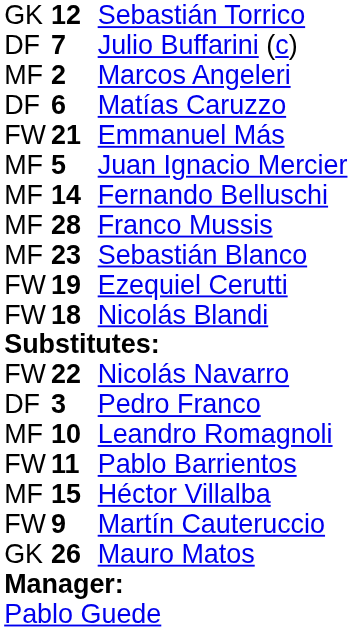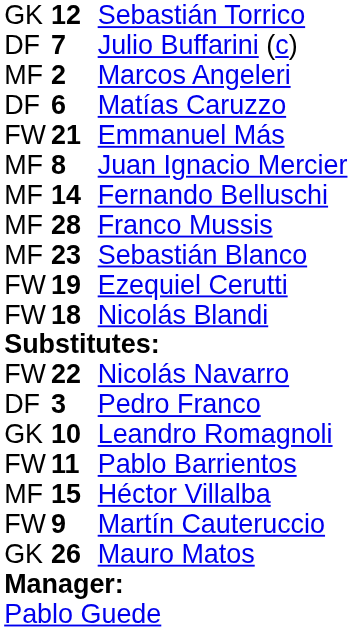Juan Ignacio Mercier | column 2: 5 -> 8
Leandro Romagnoli | column 1: MF -> GK
